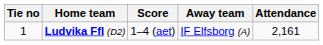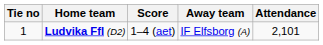Ludvika FfI (D2) | Attendance: 2,161 -> 2,101
